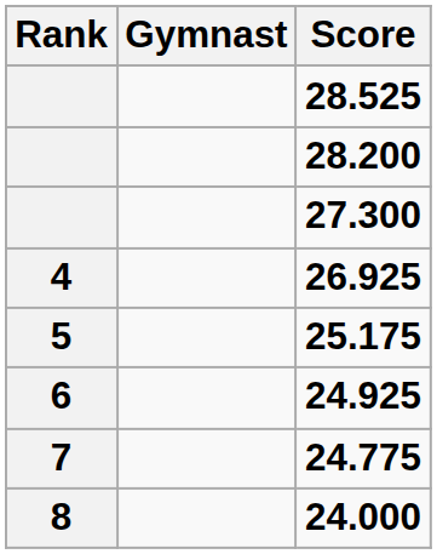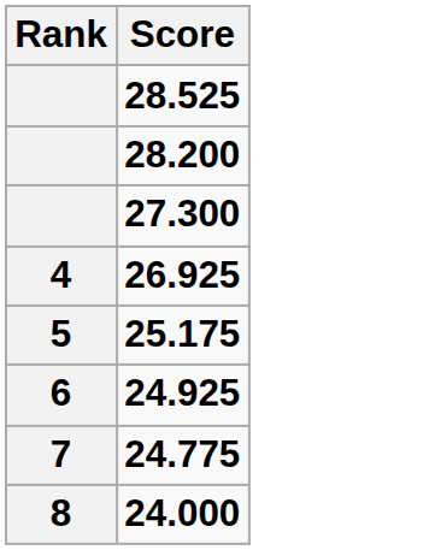- column: Gymnast
